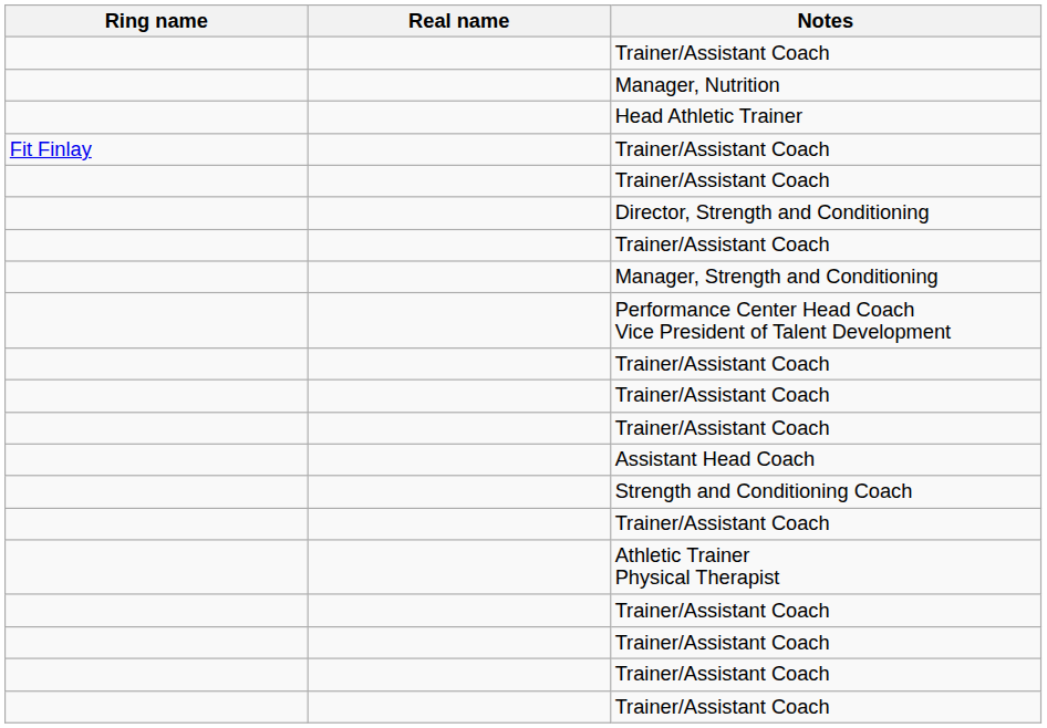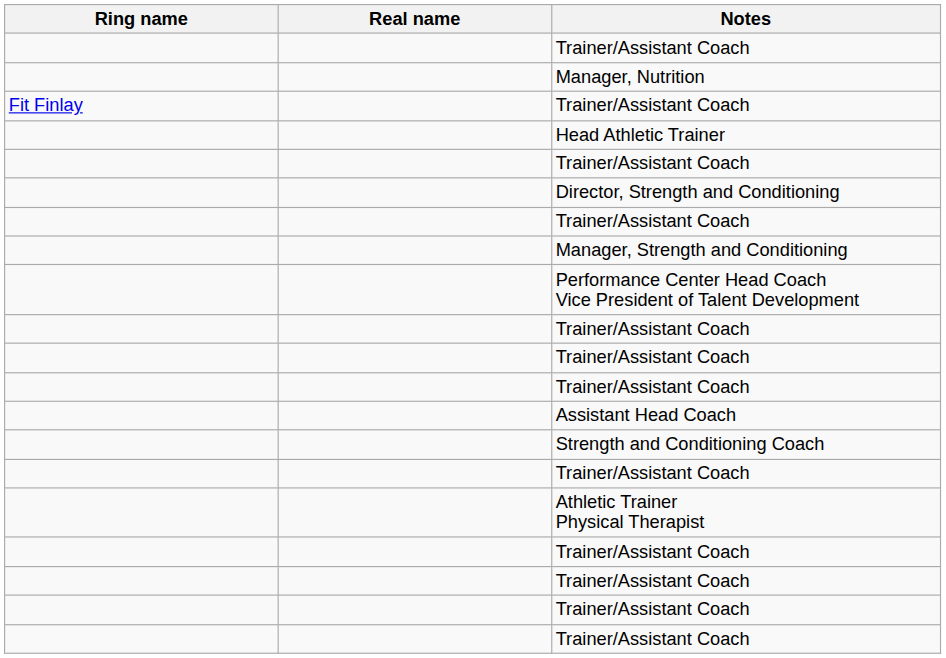rows swapped: Head Athletic Trainer <-> Fit Finlay / Trainer/Assistant Coach
